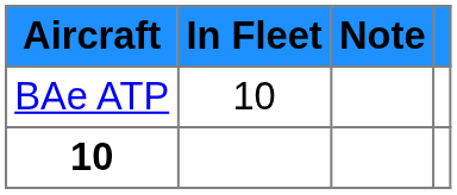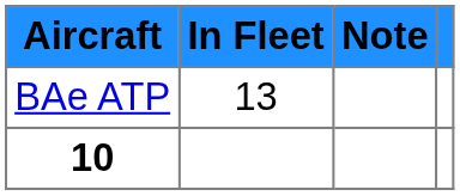BAe ATP | In Fleet: 10 -> 13
